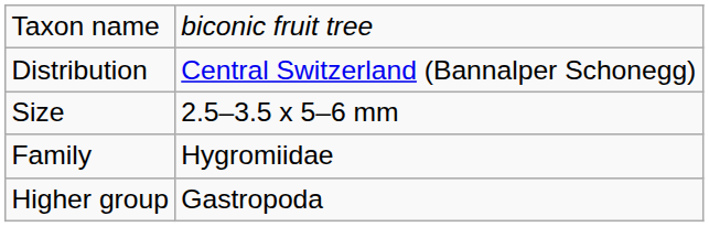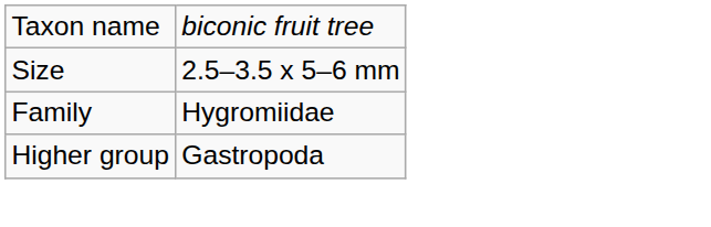- row: Distribution | Central Switzerland (Bannalper Schonegg)
